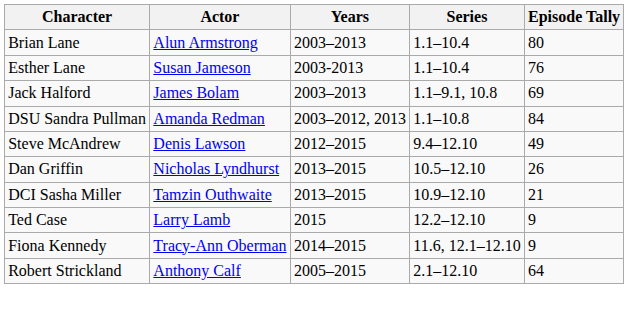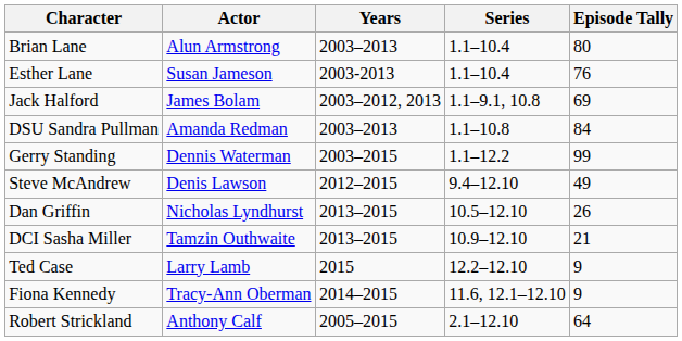Jack Halford | Years: 2003–2013 -> 2003–2012, 2013
DSU Sandra Pullman | Years: 2003–2012, 2013 -> 2003–2013
+ row: Gerry Standing | Dennis Waterman | 2003–2015 | 1.1–12.2 | 99
